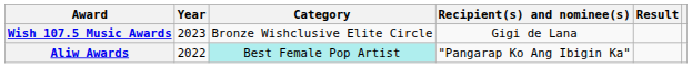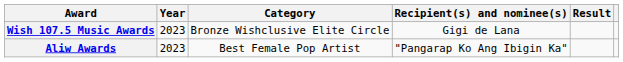Aliw Awards | Year: 2022 -> 2023
Aliw Awards | Category: paleturquoise background -> no background
